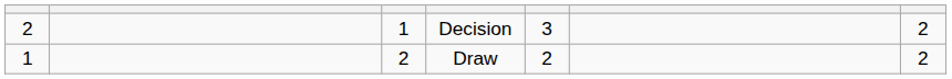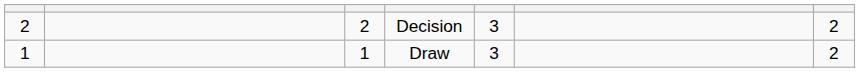Decision | column 3: 1 -> 2
Draw | column 3: 2 -> 1
Draw | column 5: 2 -> 3
